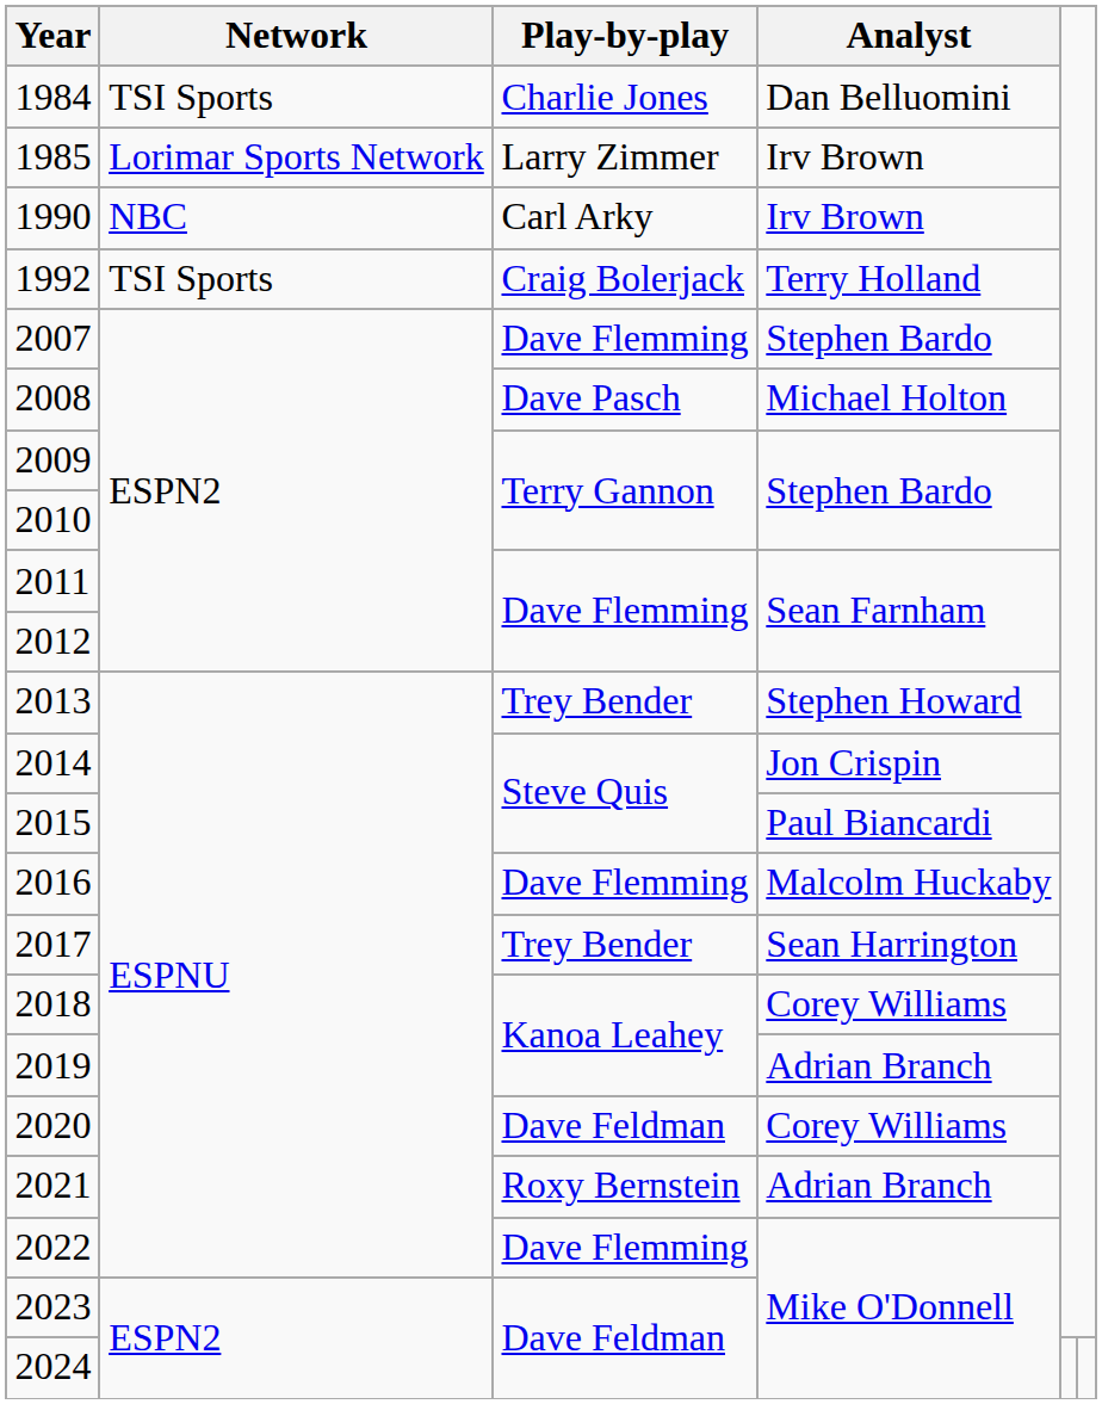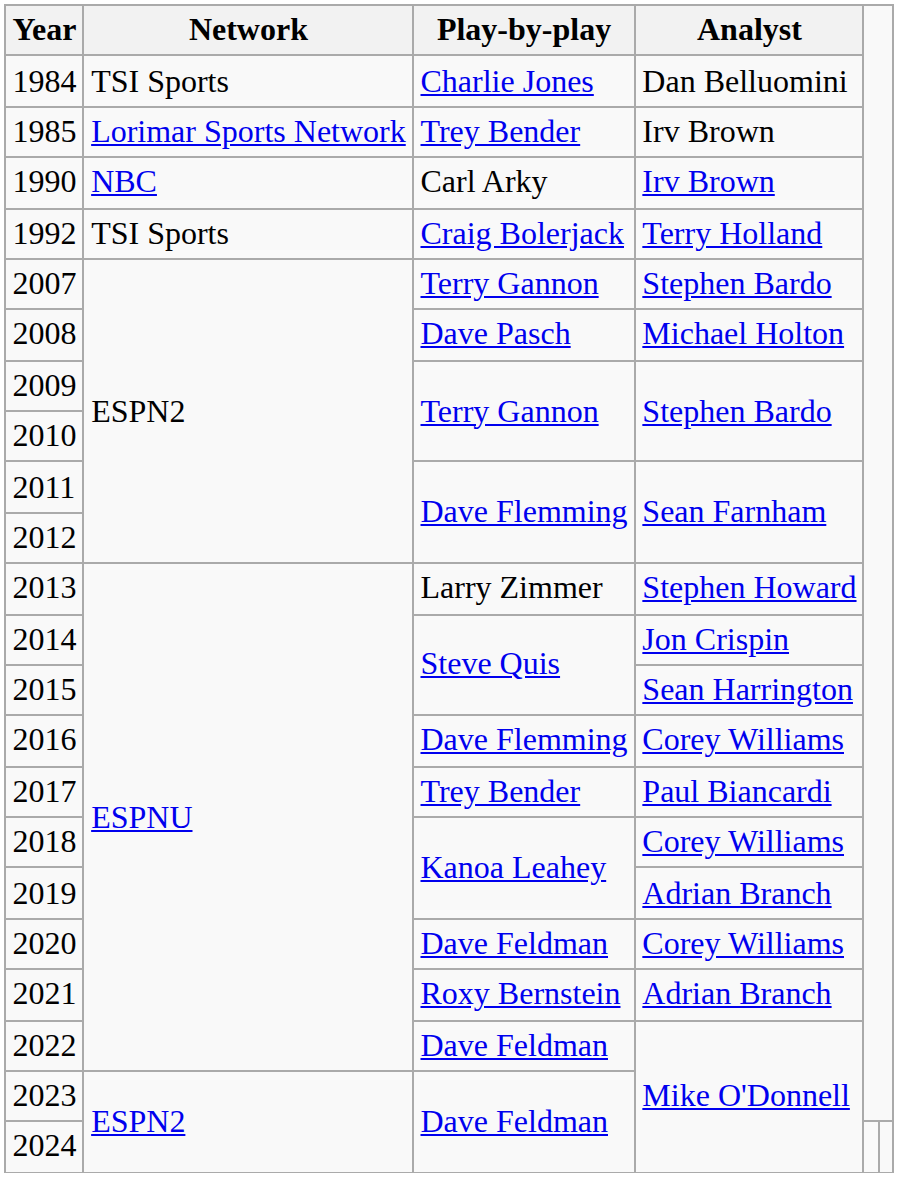1985 | Play-by-play: Larry Zimmer -> Trey Bender
2007 | Play-by-play: Dave Flemming -> Terry Gannon
2013 | Play-by-play: Trey Bender -> Larry Zimmer
2015 | Analyst: Paul Biancardi -> Sean Harrington
2016 | Analyst: Malcolm Huckaby -> Corey Williams
2017 | Analyst: Sean Harrington -> Paul Biancardi
2022 | Play-by-play: Dave Flemming -> Dave Feldman
